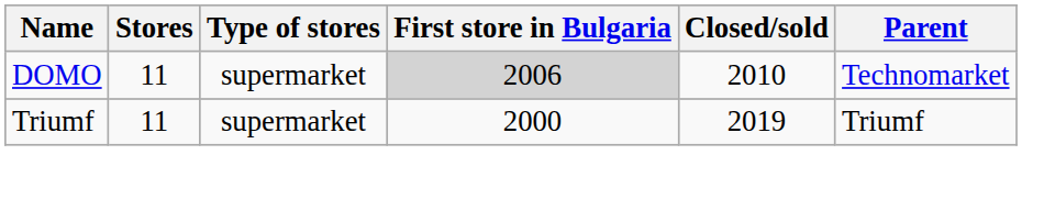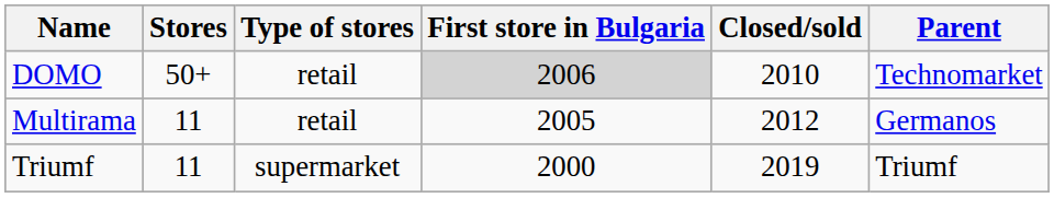DOMO | Stores: 11 -> 50+
DOMO | Type of stores: supermarket -> retail
+ row: Multirama | 11 | retail | 2005 | 2012 | Germanos
